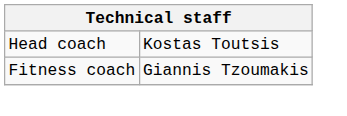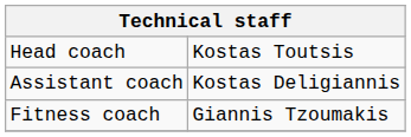+ row: Assistant coach | Kostas Deligiannis
